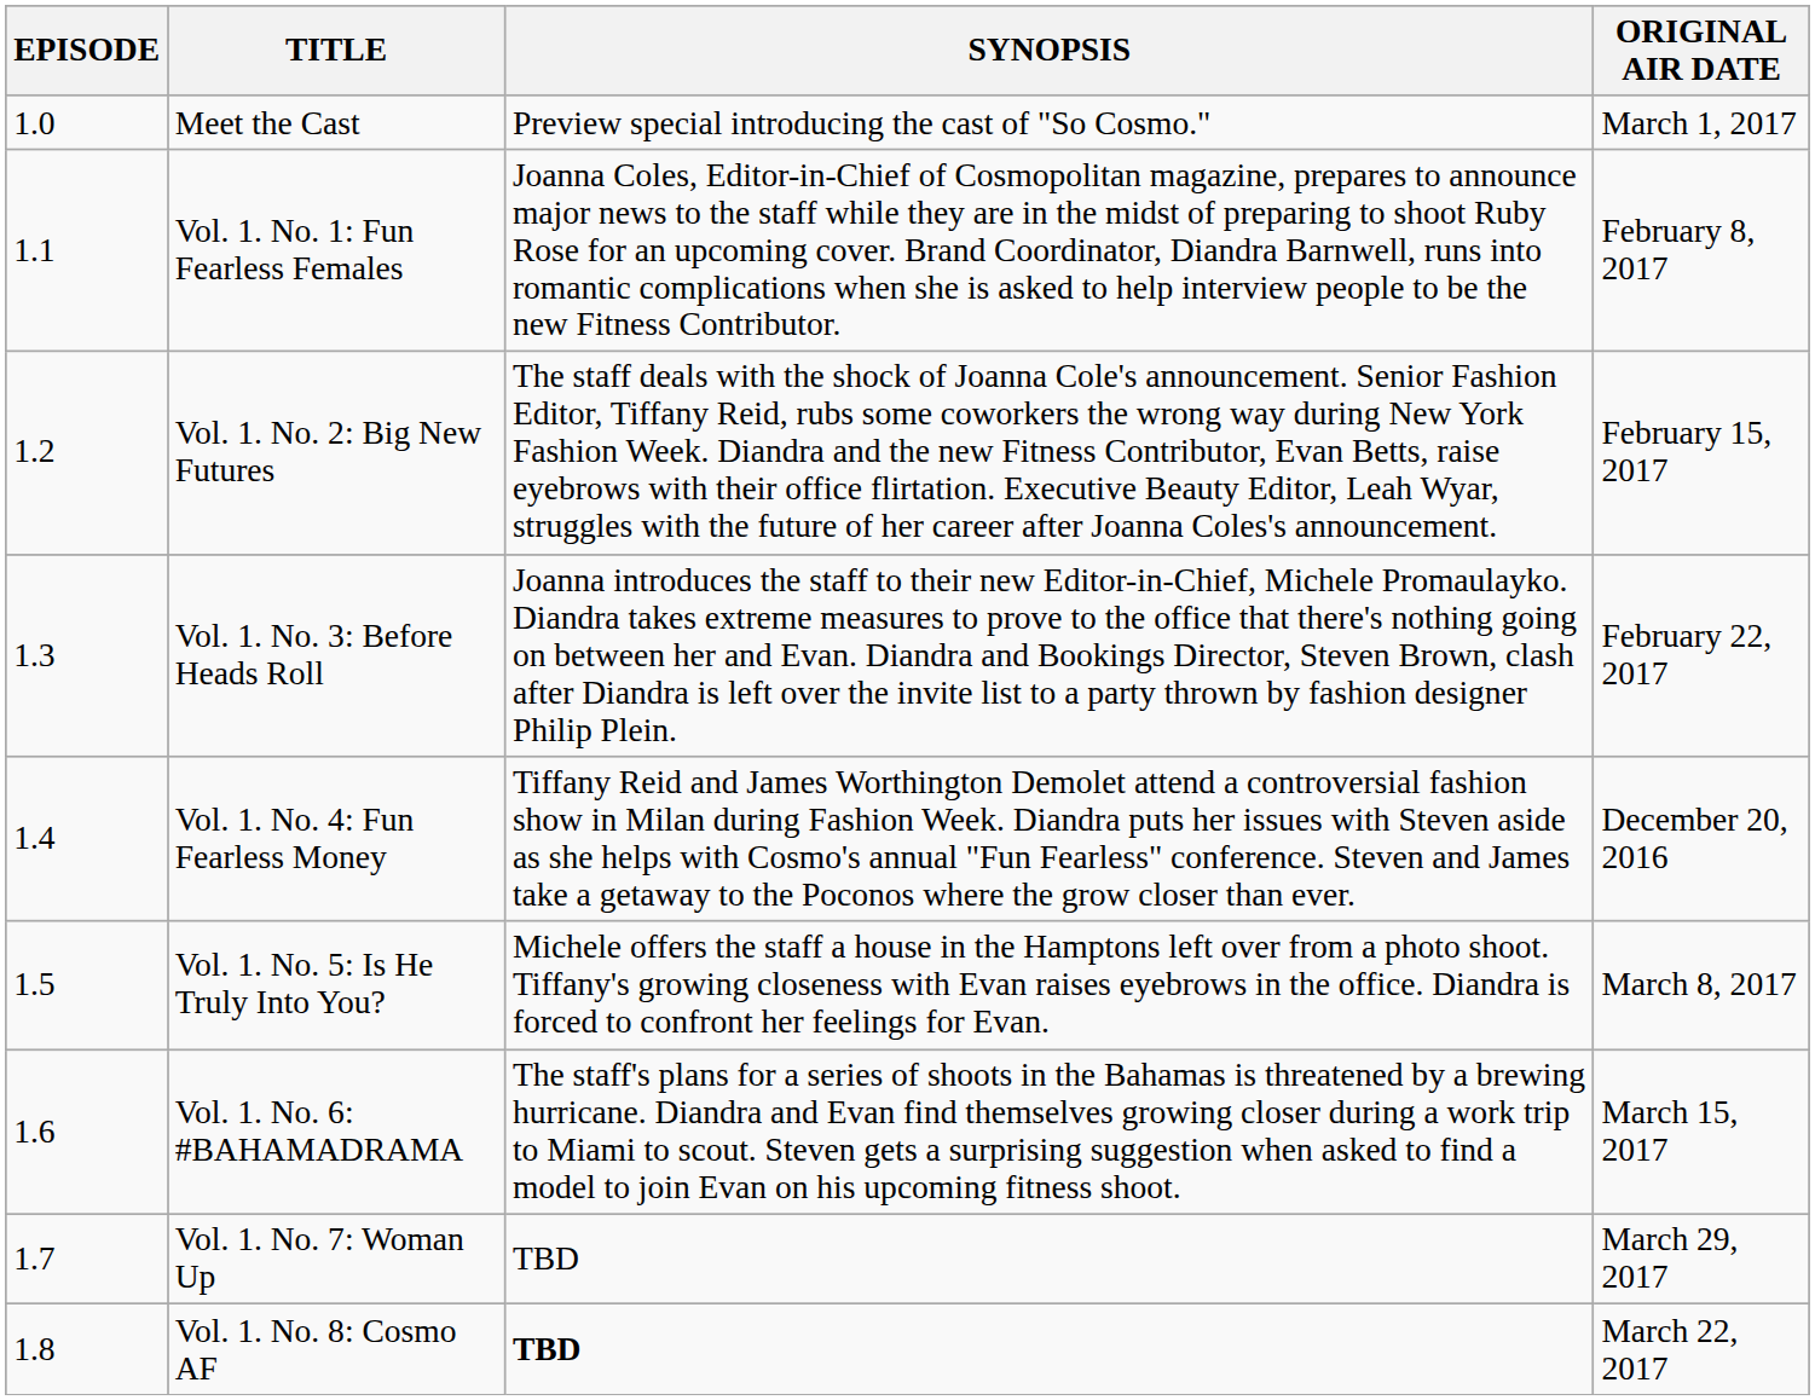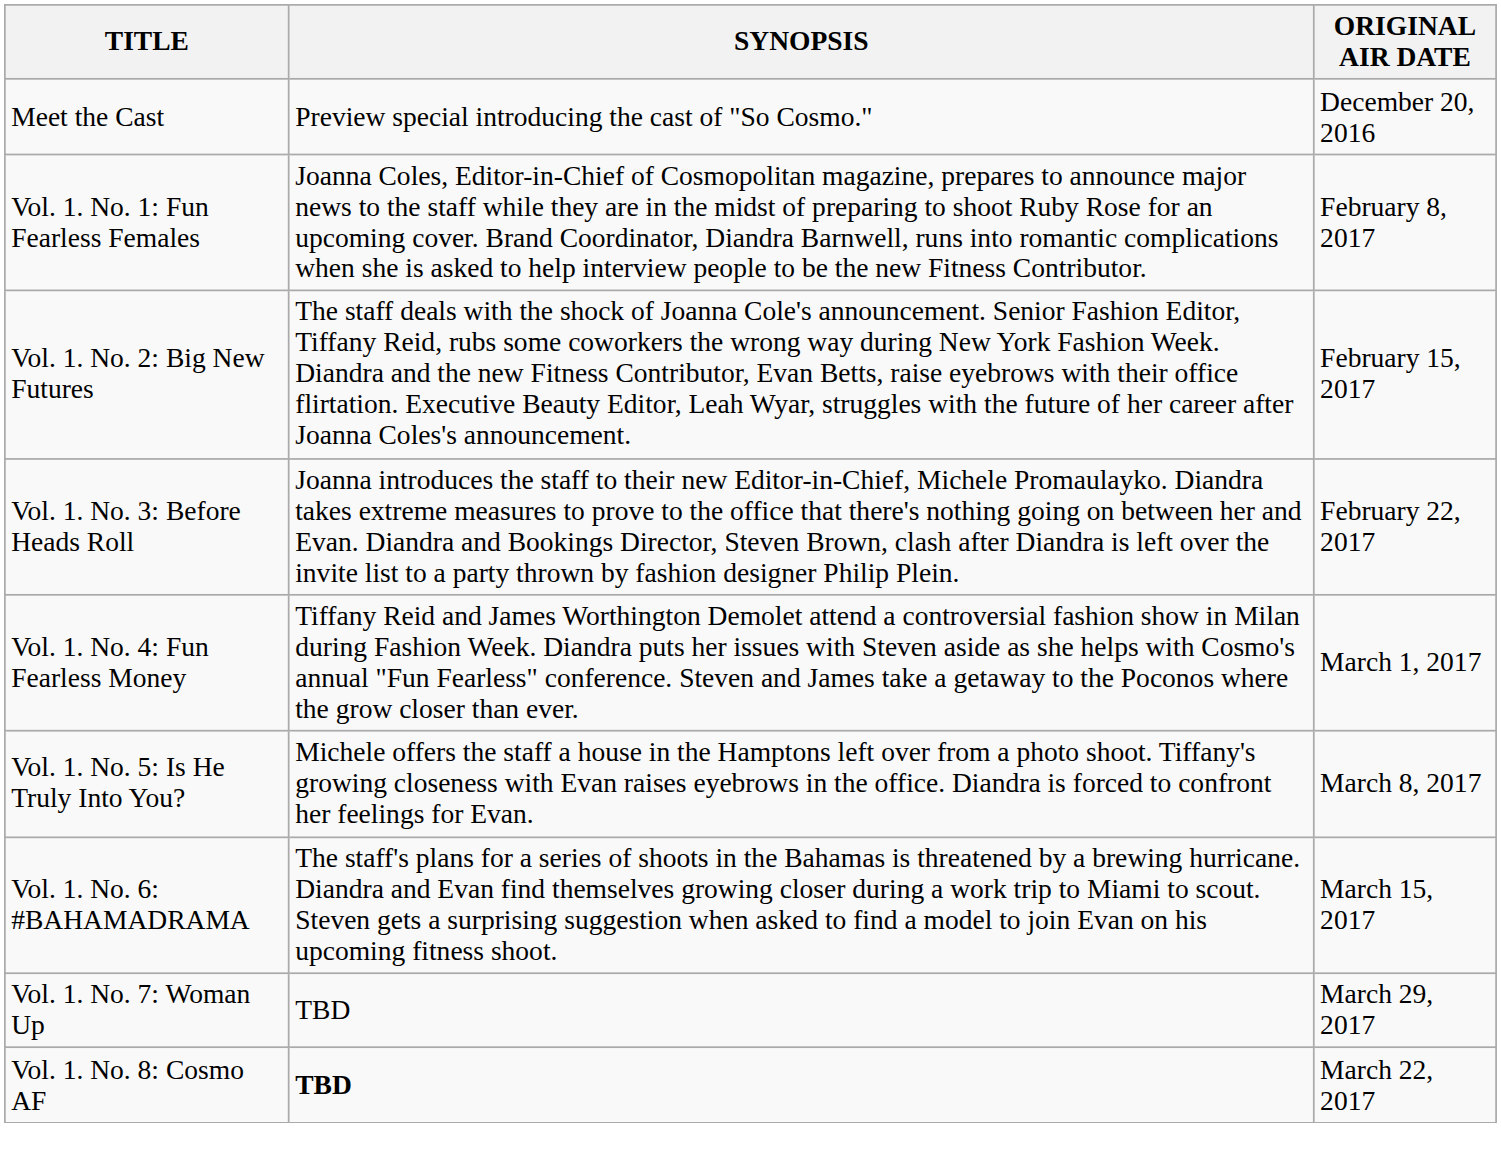- column: EPISODE | 1.0 | 1.1 | 1.2 | 1.3 | 1.4 | 1.5 | 1.6 | 1.7 | 1.8
Meet the Cast | ORIGINAL AIR DATE: March 1, 2017 -> December 20, 2016
Vol. 1. No. 4: Fun Fearless Money | ORIGINAL AIR DATE: December 20, 2016 -> March 1, 2017
